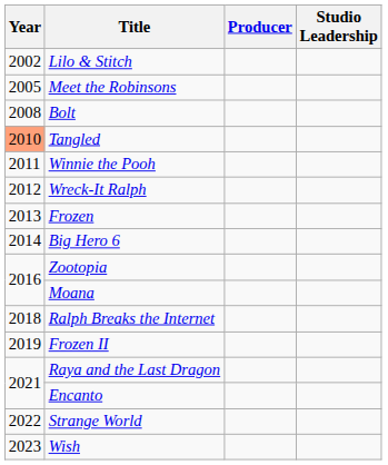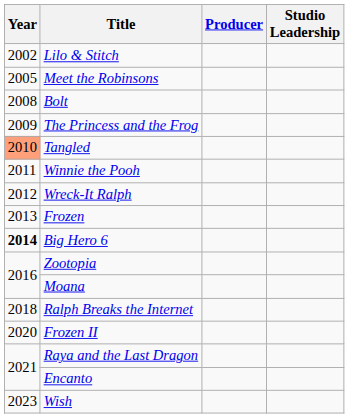+ row: 2009 | The Princess and the Frog
Big Hero 6 | Year: normal -> bold
Frozen II | Year: 2019 -> 2020
- row: 2022 | Strange World
